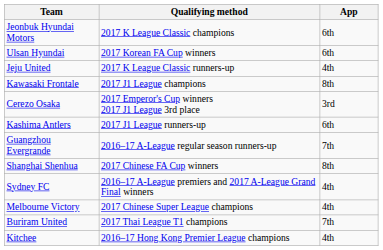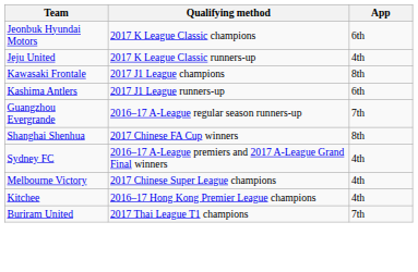- row: Ulsan Hyundai | 2017 Korean FA Cup winners | 6th
- row: Cerezo Osaka | 2017 Emperor's Cup winners 2017 J1 League 3rd place | 3rd
rows swapped: Buriram United <-> Kitchee
